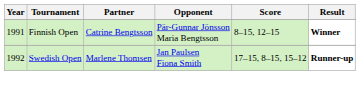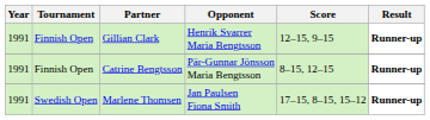+ row: 1991 | Finnish Open | Gillian Clark | Henrik Svarrer Maria Bengtsson | 12–15, 9–15 | Runner-up
Catrine Bengtsson | Result: Winner -> Runner-up
Marlene Thomsen | Year: 1992 -> 1991
